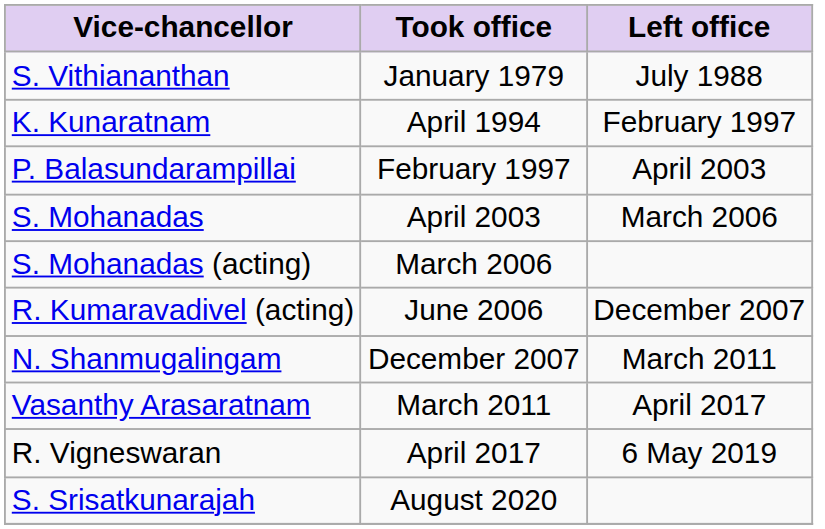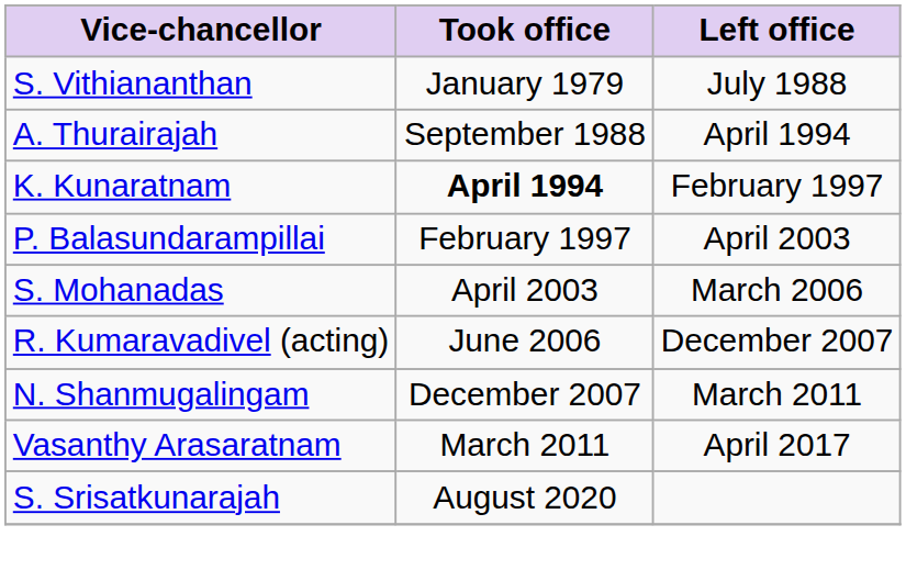+ row: A. Thurairajah | September 1988 | April 1994
K. Kunaratnam | Took office: normal -> bold
- row: S. Mohanadas (acting) | March 2006
- row: R. Vigneswaran | April 2017 | 6 May 2019
